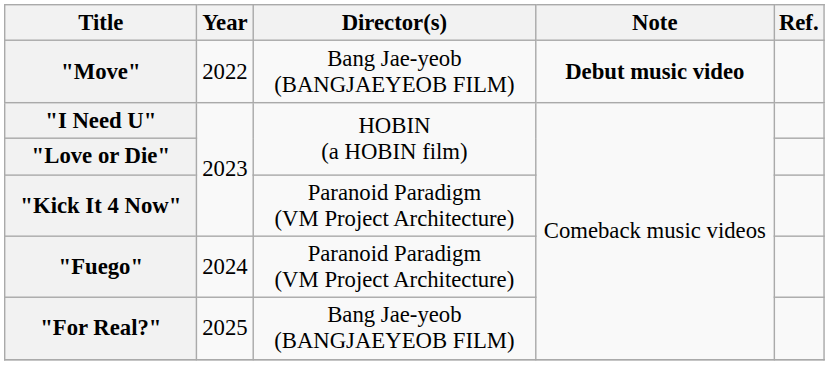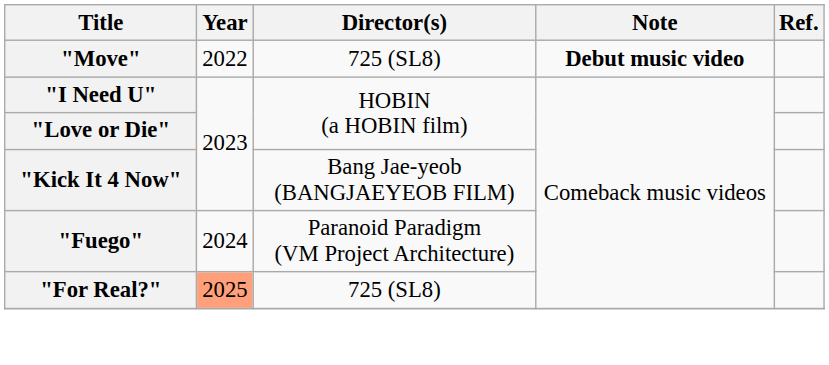"Move" | Director(s): Bang Jae-yeob (BANGJAEYEOB FILM) -> 725 (SL8)
"Kick It 4 Now" | Director(s): Paranoid Paradigm (VM Project Architecture) -> Bang Jae-yeob (BANGJAEYEOB FILM)
"For Real?" | Year: no background -> lightsalmon background
"For Real?" | Director(s): Bang Jae-yeob (BANGJAEYEOB FILM) -> 725 (SL8)
